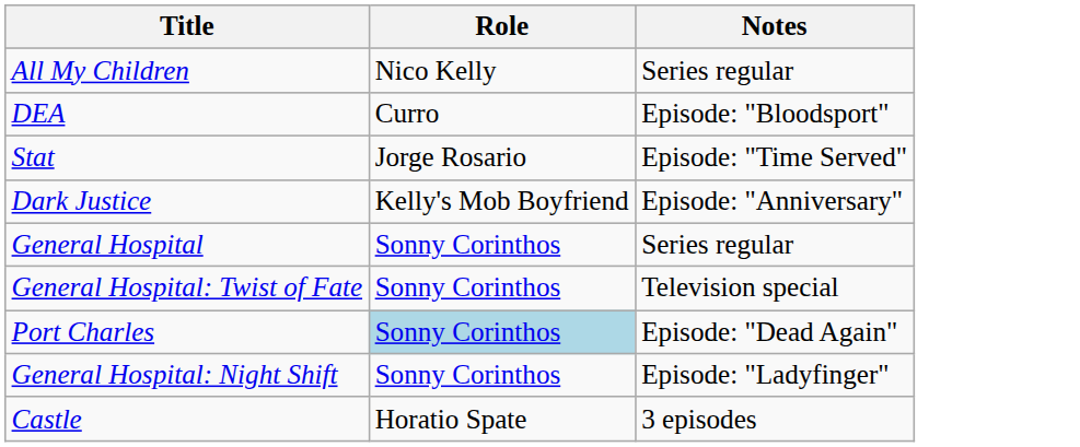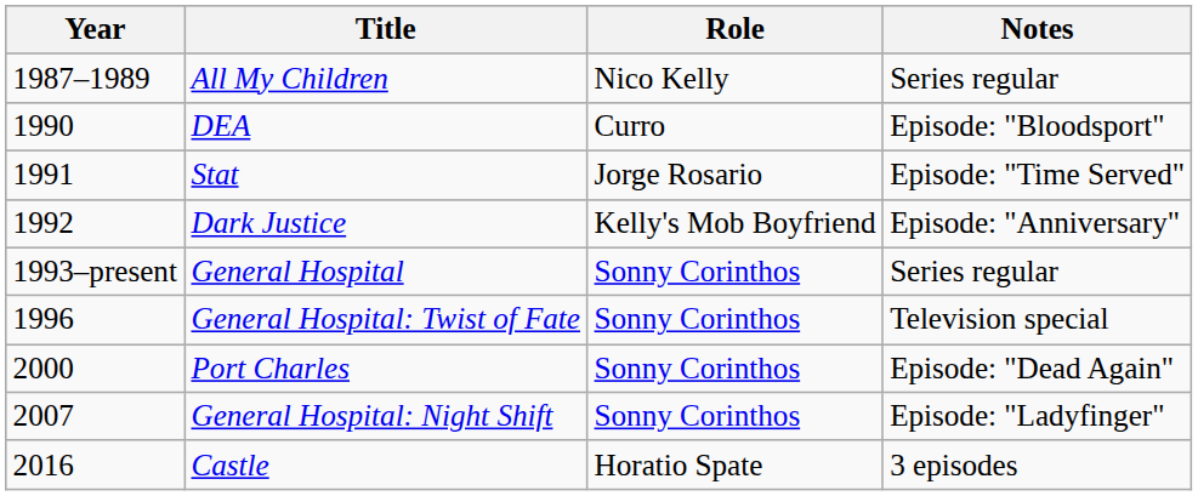+ column: Year | 1987–1989 | 1990 | 1991 | 1992 | 1993–present | 1996 | 2000 | 2007 | 2016
Port Charles | Role: lightblue background -> no background
